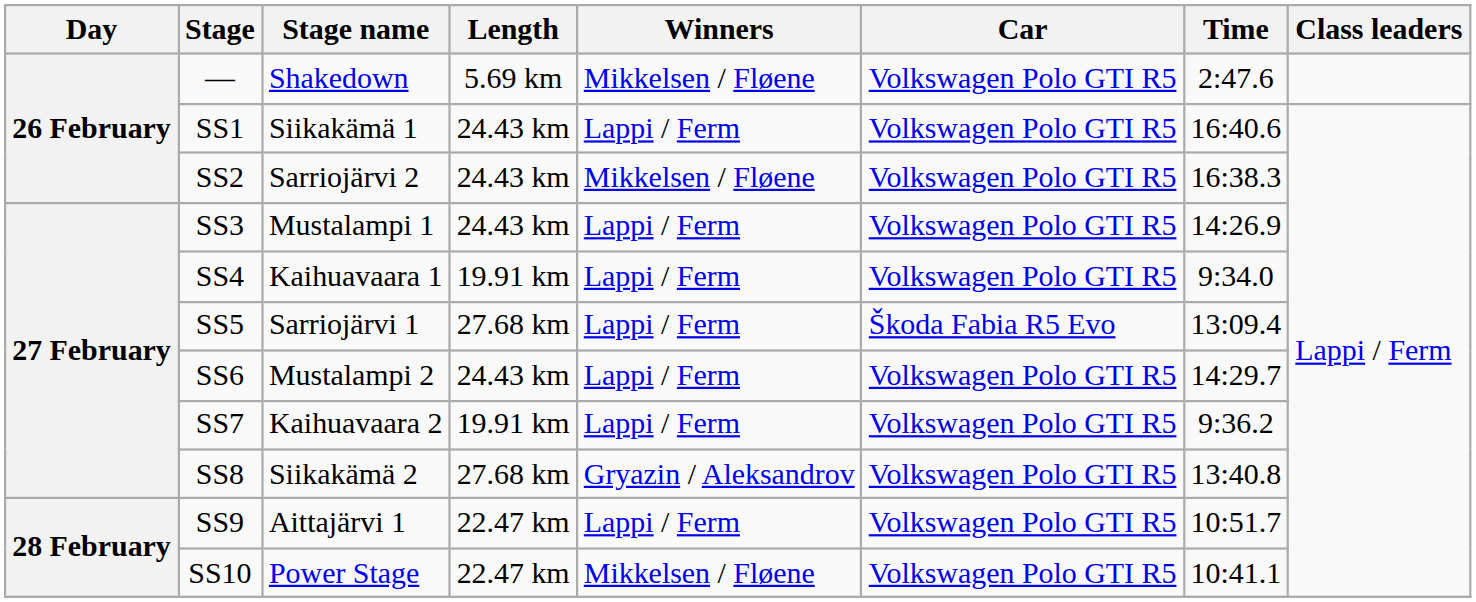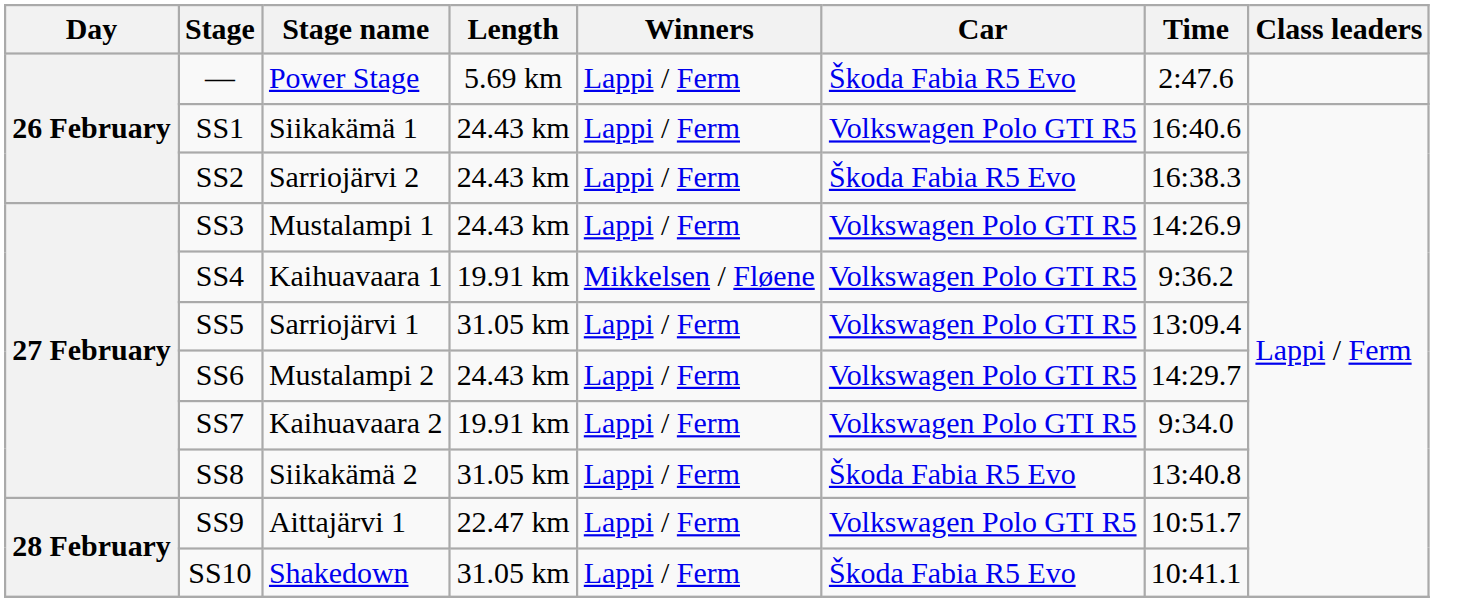— | Stage name: Shakedown -> Power Stage
— | Winners: Mikkelsen / Fløene -> Lappi / Ferm
— | Car: Volkswagen Polo GTI R5 -> Škoda Fabia R5 Evo
SS2 | Winners: Mikkelsen / Fløene -> Lappi / Ferm
SS2 | Car: Volkswagen Polo GTI R5 -> Škoda Fabia R5 Evo
SS4 | Winners: Lappi / Ferm -> Mikkelsen / Fløene
SS4 | Time: 9:34.0 -> 9:36.2
SS5 | Length: 27.68 km -> 31.05 km
SS5 | Car: Škoda Fabia R5 Evo -> Volkswagen Polo GTI R5
SS7 | Time: 9:36.2 -> 9:34.0
SS8 | Length: 27.68 km -> 31.05 km
SS8 | Winners: Gryazin / Aleksandrov -> Lappi / Ferm
SS8 | Car: Volkswagen Polo GTI R5 -> Škoda Fabia R5 Evo
SS10 | Stage name: Power Stage -> Shakedown
SS10 | Length: 22.47 km -> 31.05 km
SS10 | Winners: Mikkelsen / Fløene -> Lappi / Ferm
SS10 | Car: Volkswagen Polo GTI R5 -> Škoda Fabia R5 Evo
